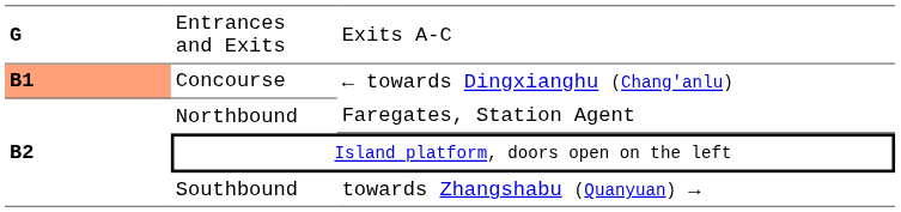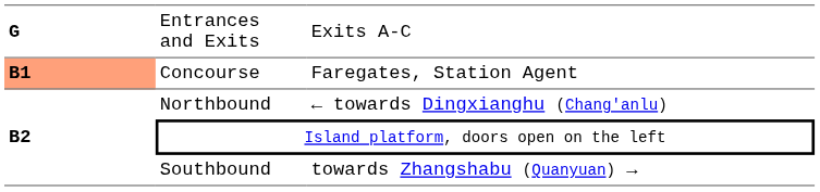Concourse | column 3: ← towards Dingxianghu (Chang'anlu) -> Faregates, Station Agent
Northbound | column 3: Faregates, Station Agent -> ← towards Dingxianghu (Chang'anlu)
